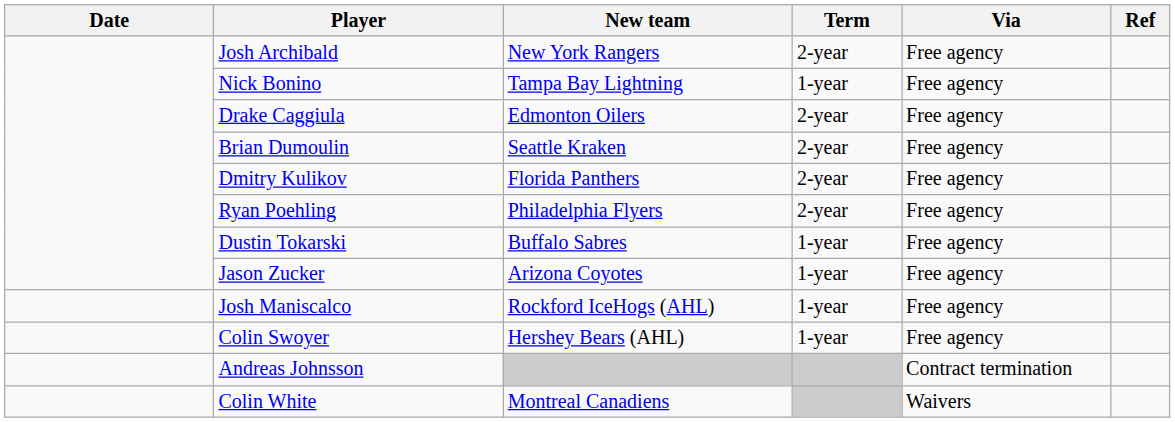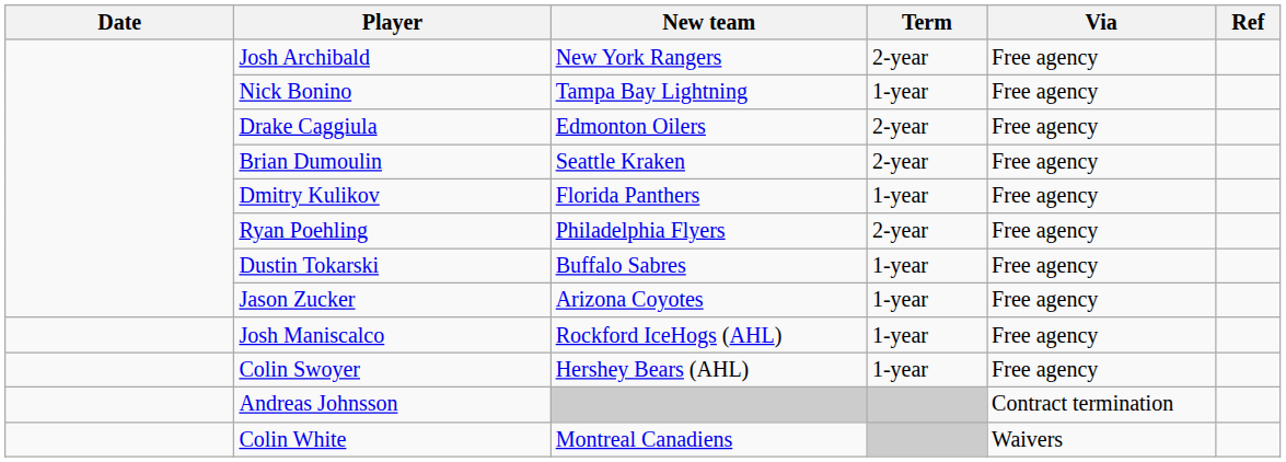Dmitry Kulikov | Term: 2-year -> 1-year
